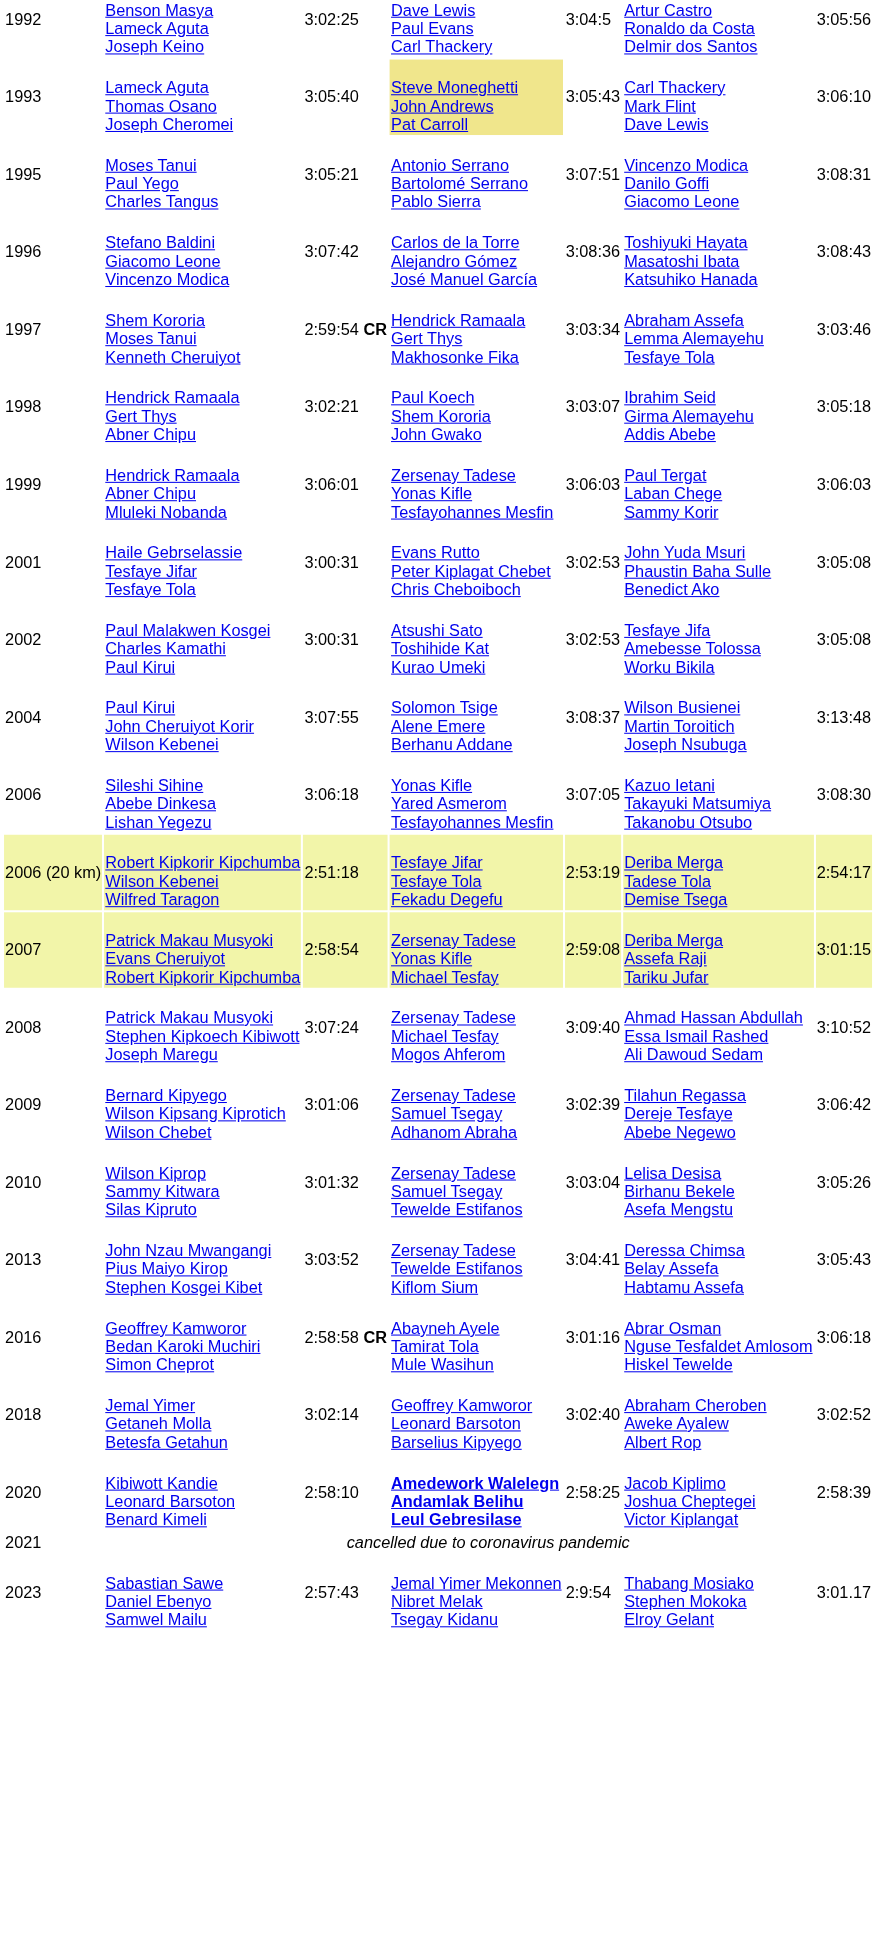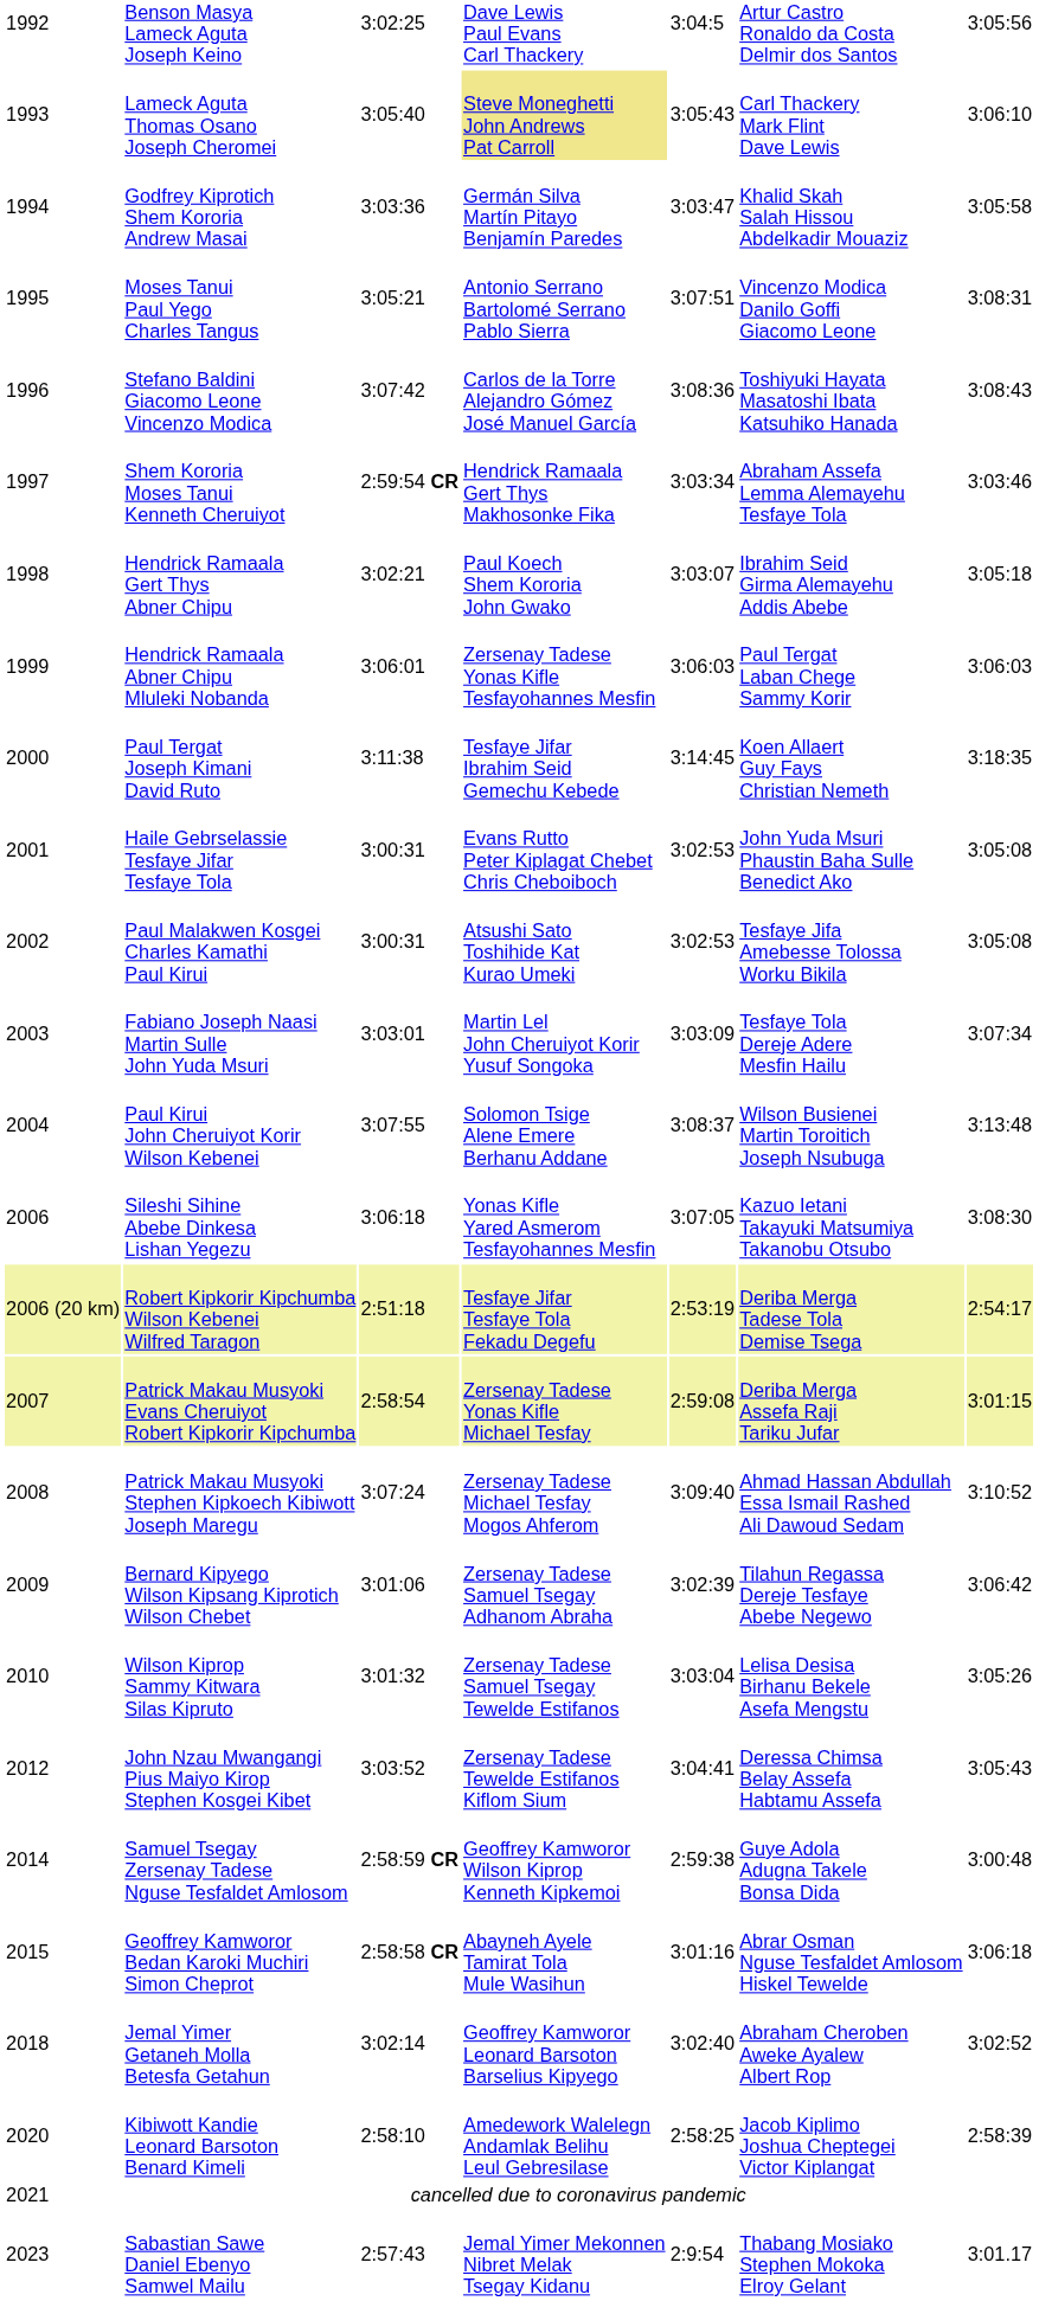+ row: 1994 | Godfrey Kiprotich Shem Kororia Andrew Masai | 3:03:36 | Germán Silva Martín Pitayo Benjamín Paredes | 3:03:47 | Khalid Skah Salah Hissou Abdelkadir Mouaziz | 3:05:58
+ row: 2000 | Paul Tergat Joseph Kimani David Ruto | 3:11:38 | Tesfaye Jifar Ibrahim Seid Gemechu Kebede | 3:14:45 | Koen Allaert Guy Fays Christian Nemeth | 3:18:35
+ row: 2003 | Fabiano Joseph Naasi Martin Sulle John Yuda Msuri | 3:03:01 | Martin Lel John Cheruiyot Korir Yusuf Songoka | 3:03:09 | Tesfaye Tola Dereje Adere Mesfin Hailu | 3:07:34
John Nzau Mwangangi Pius Maiyo Kirop Stephen Kosgei Kibet | column 1: 2013 -> 2012
+ row: 2014 | Samuel Tsegay Zersenay Tadese Nguse Tesfaldet Amlosom | 2:58:59 CR | Geoffrey Kamworor Wilson Kiprop Kenneth Kipkemoi | 2:59:38 | Guye Adola Adugna Takele Bonsa Dida | 3:00:48
Geoffrey Kamworor Bedan Karoki Muchiri Simon Cheprot | column 1: 2016 -> 2015
Kibiwott Kandie Leonard Barsoton Benard Kimeli | column 4: bold -> normal
